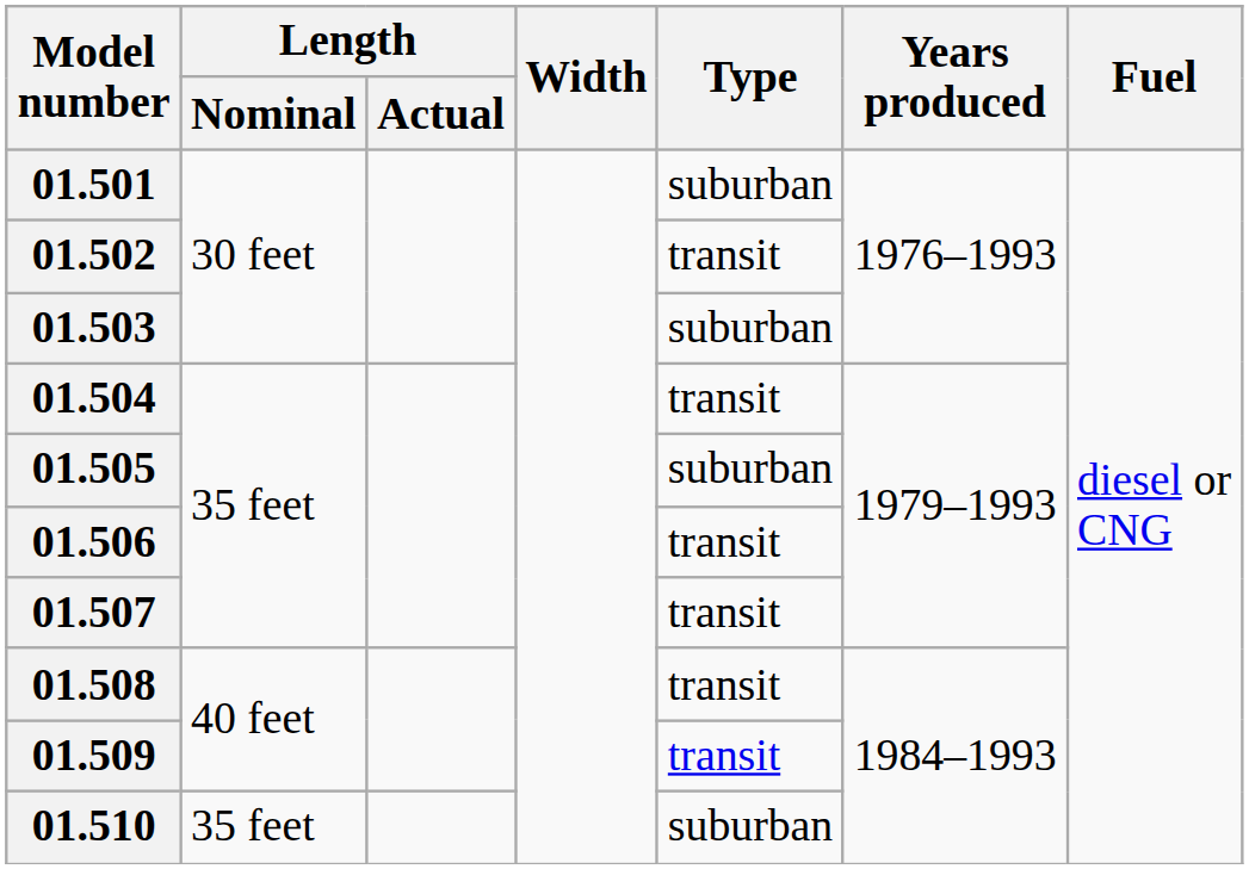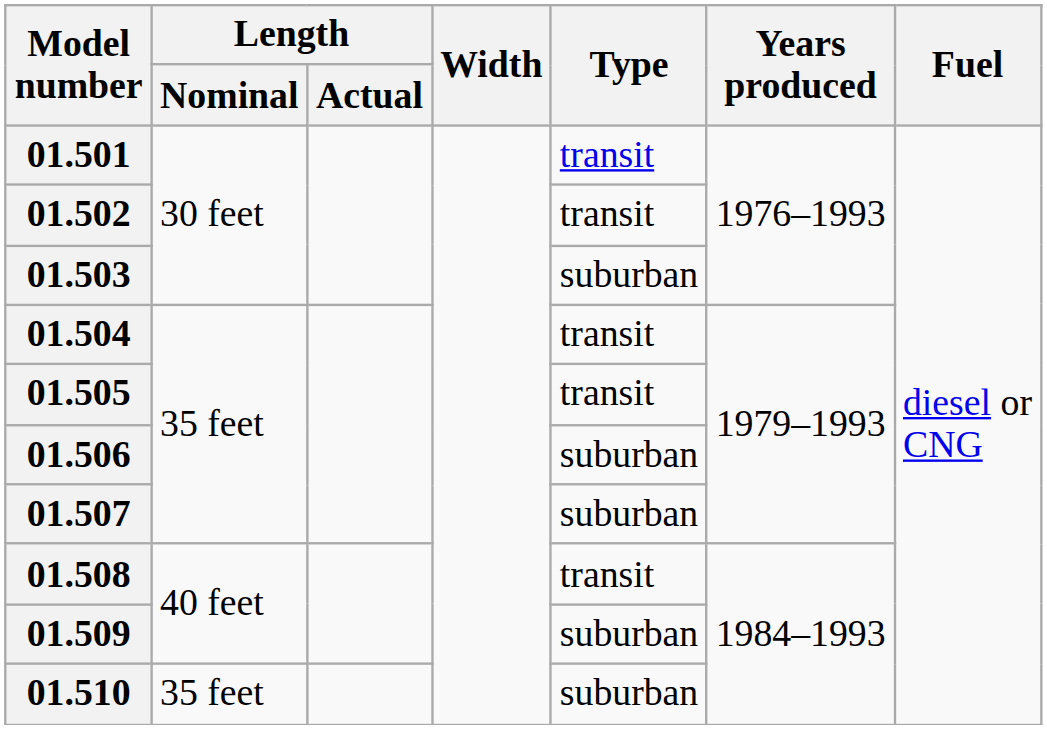01.501 | Type: suburban -> transit
01.505 | Type: suburban -> transit
01.506 | Type: transit -> suburban
01.507 | Type: transit -> suburban
01.509 | Type: transit -> suburban
